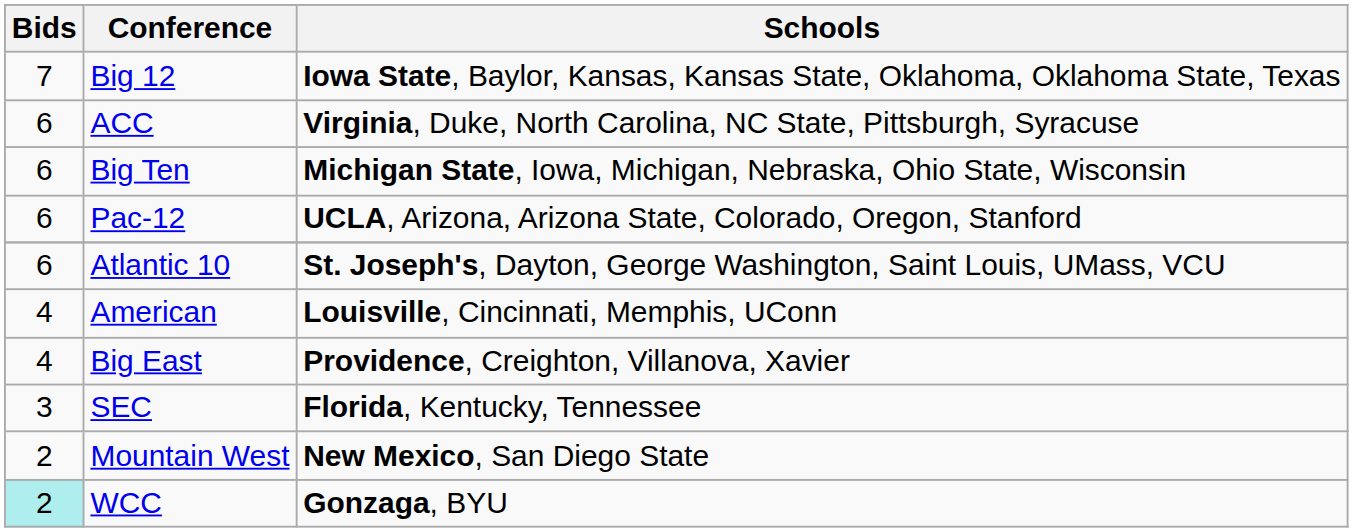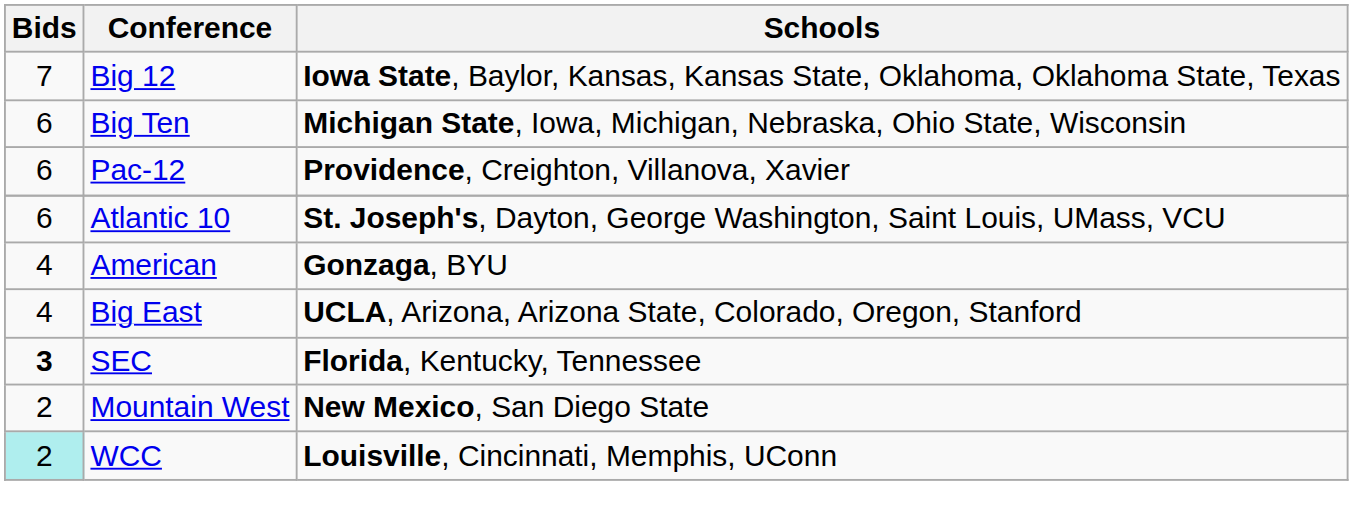- row: 6 | ACC | Virginia, Duke, North Carolina, NC State, Pittsburgh, Syracuse
Pac-12 | Schools: UCLA, Arizona, Arizona State, Colorado, Oregon, Stanford -> Providence, Creighton, Villanova, Xavier
American | Schools: Louisville, Cincinnati, Memphis, UConn -> Gonzaga, BYU
Big East | Schools: Providence, Creighton, Villanova, Xavier -> UCLA, Arizona, Arizona State, Colorado, Oregon, Stanford
SEC | Bids: normal -> bold
WCC | Schools: Gonzaga, BYU -> Louisville, Cincinnati, Memphis, UConn
